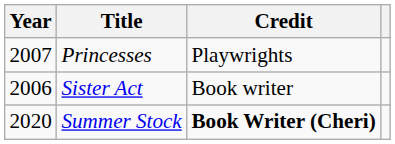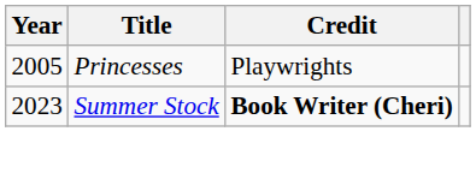Princesses | Year: 2007 -> 2005
- row: 2006 | Sister Act | Book writer
Summer Stock | Year: 2020 -> 2023
